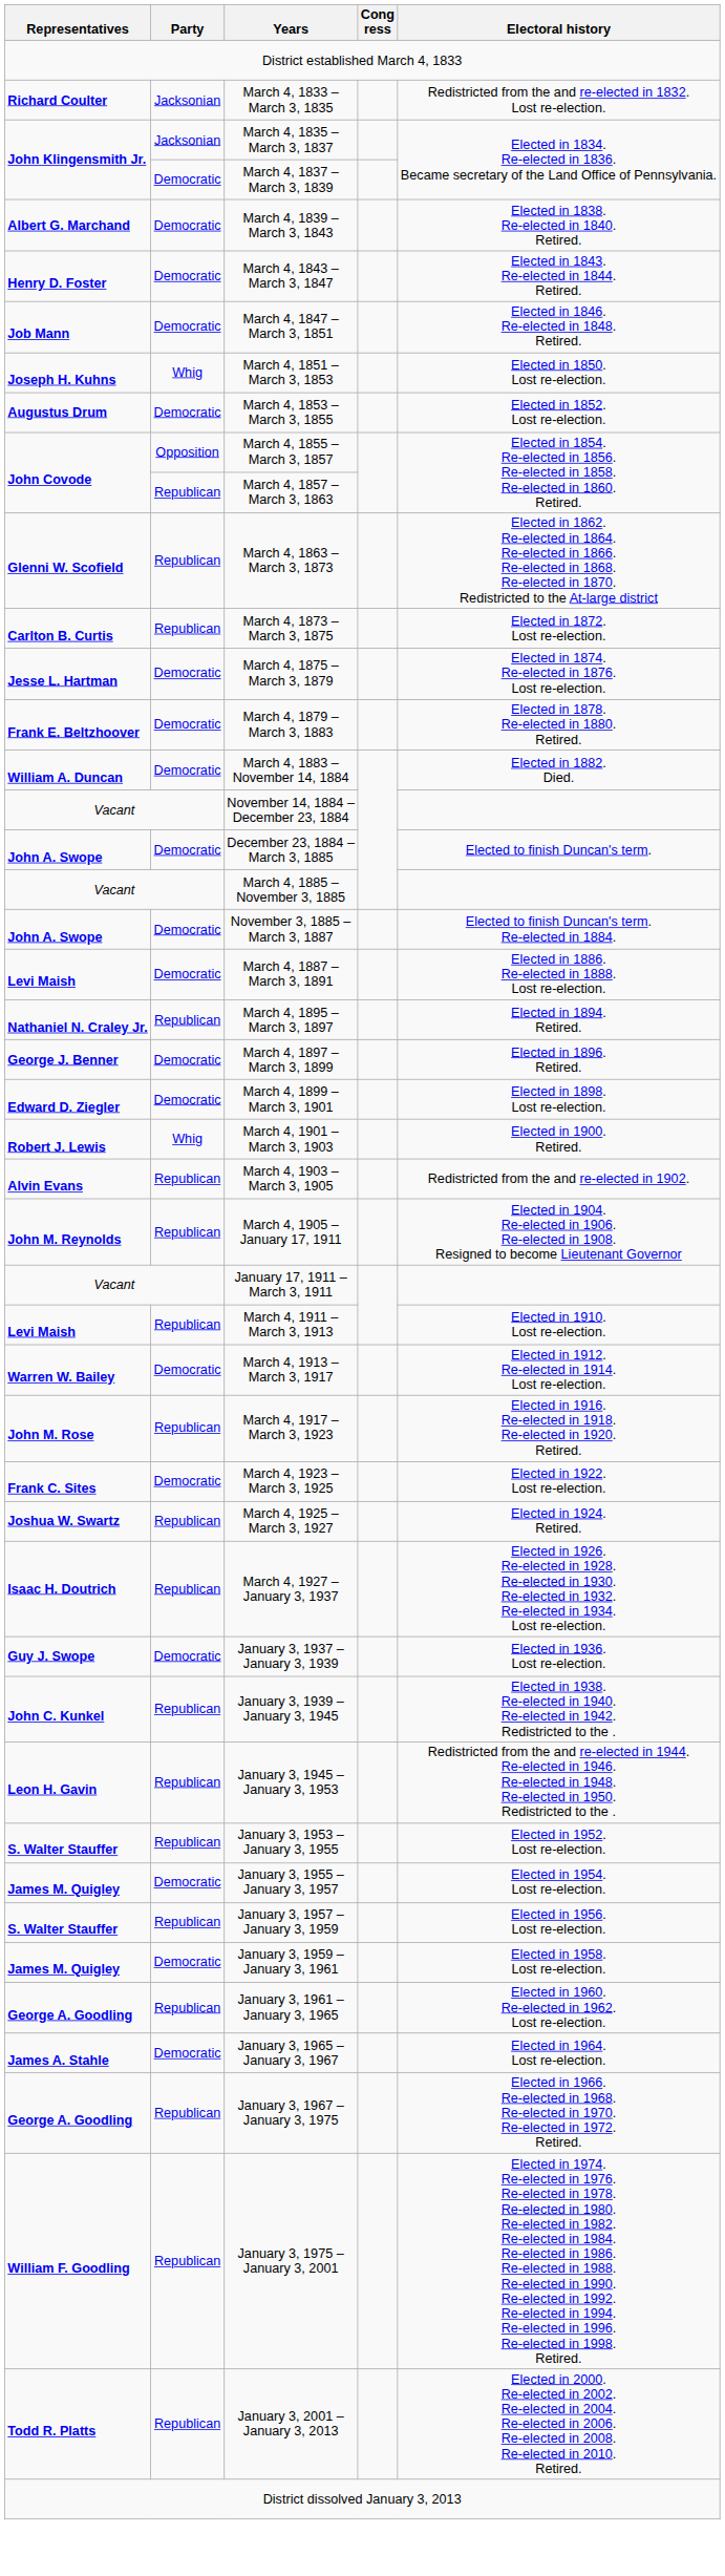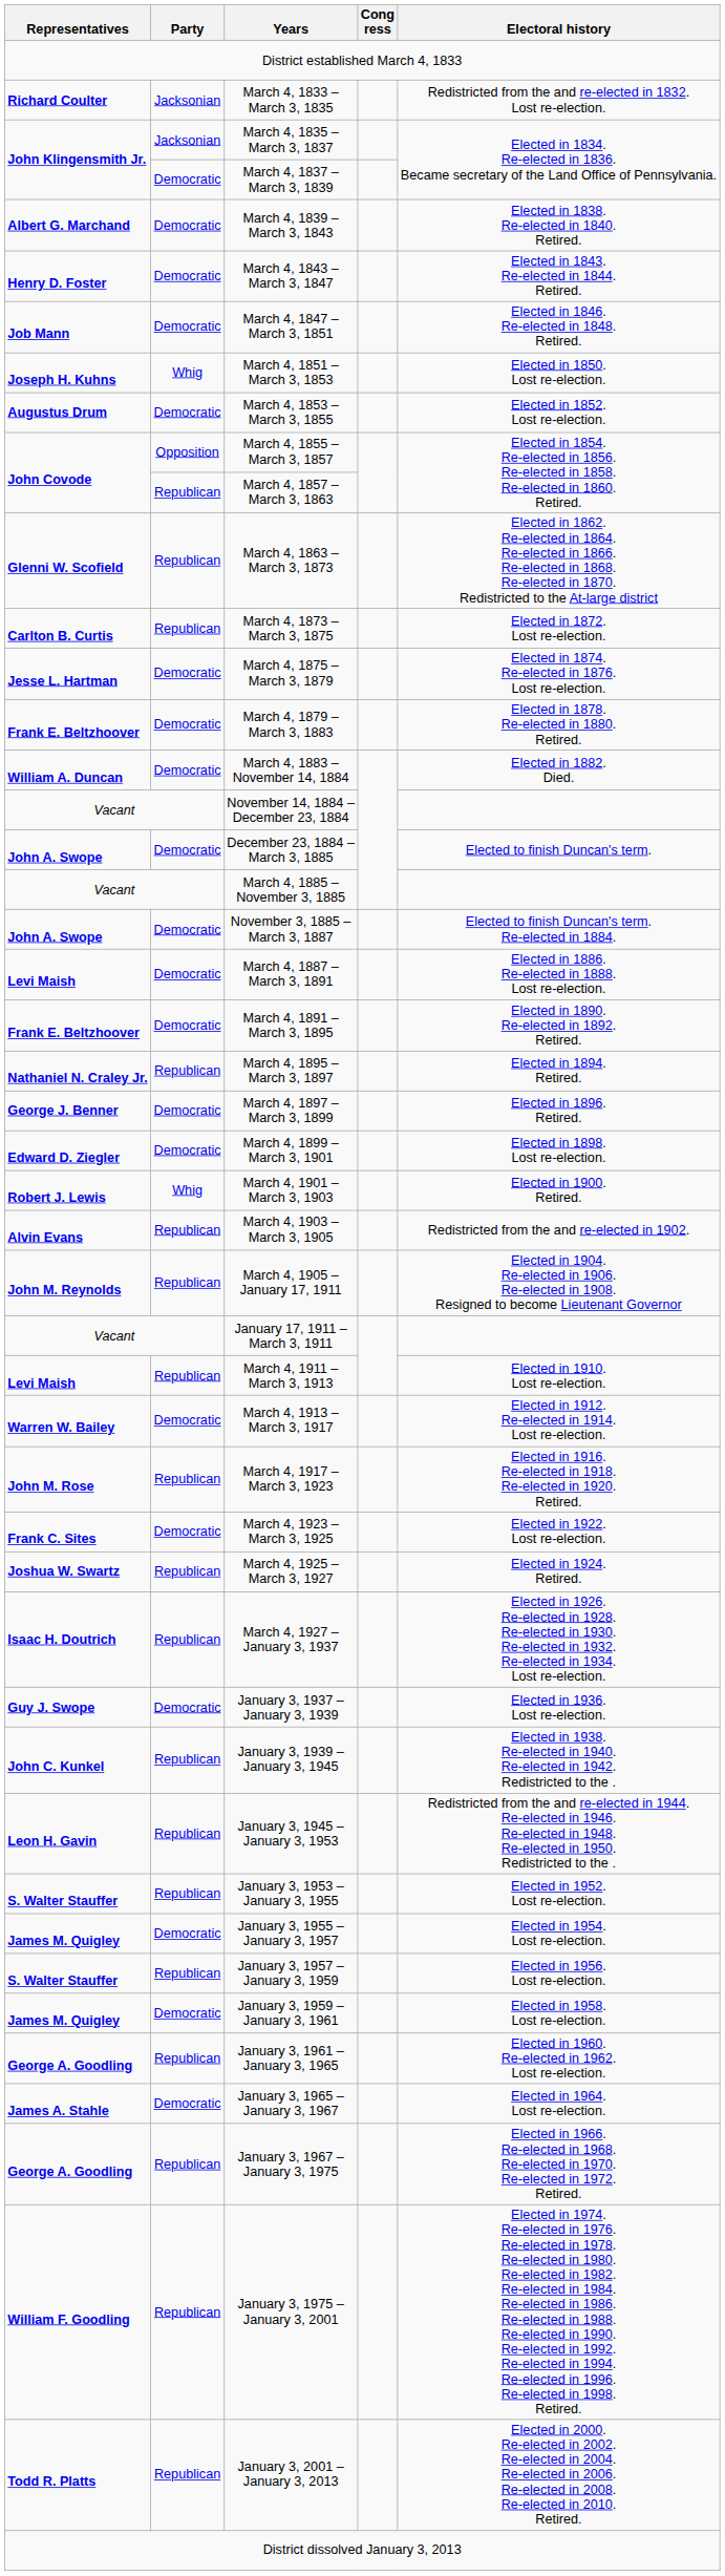+ row: Frank E. Beltzhoover | Democratic | March 4, 1891 – March 3, 1895 | Elected in 1890. Re-elected in 1892. Retired.
